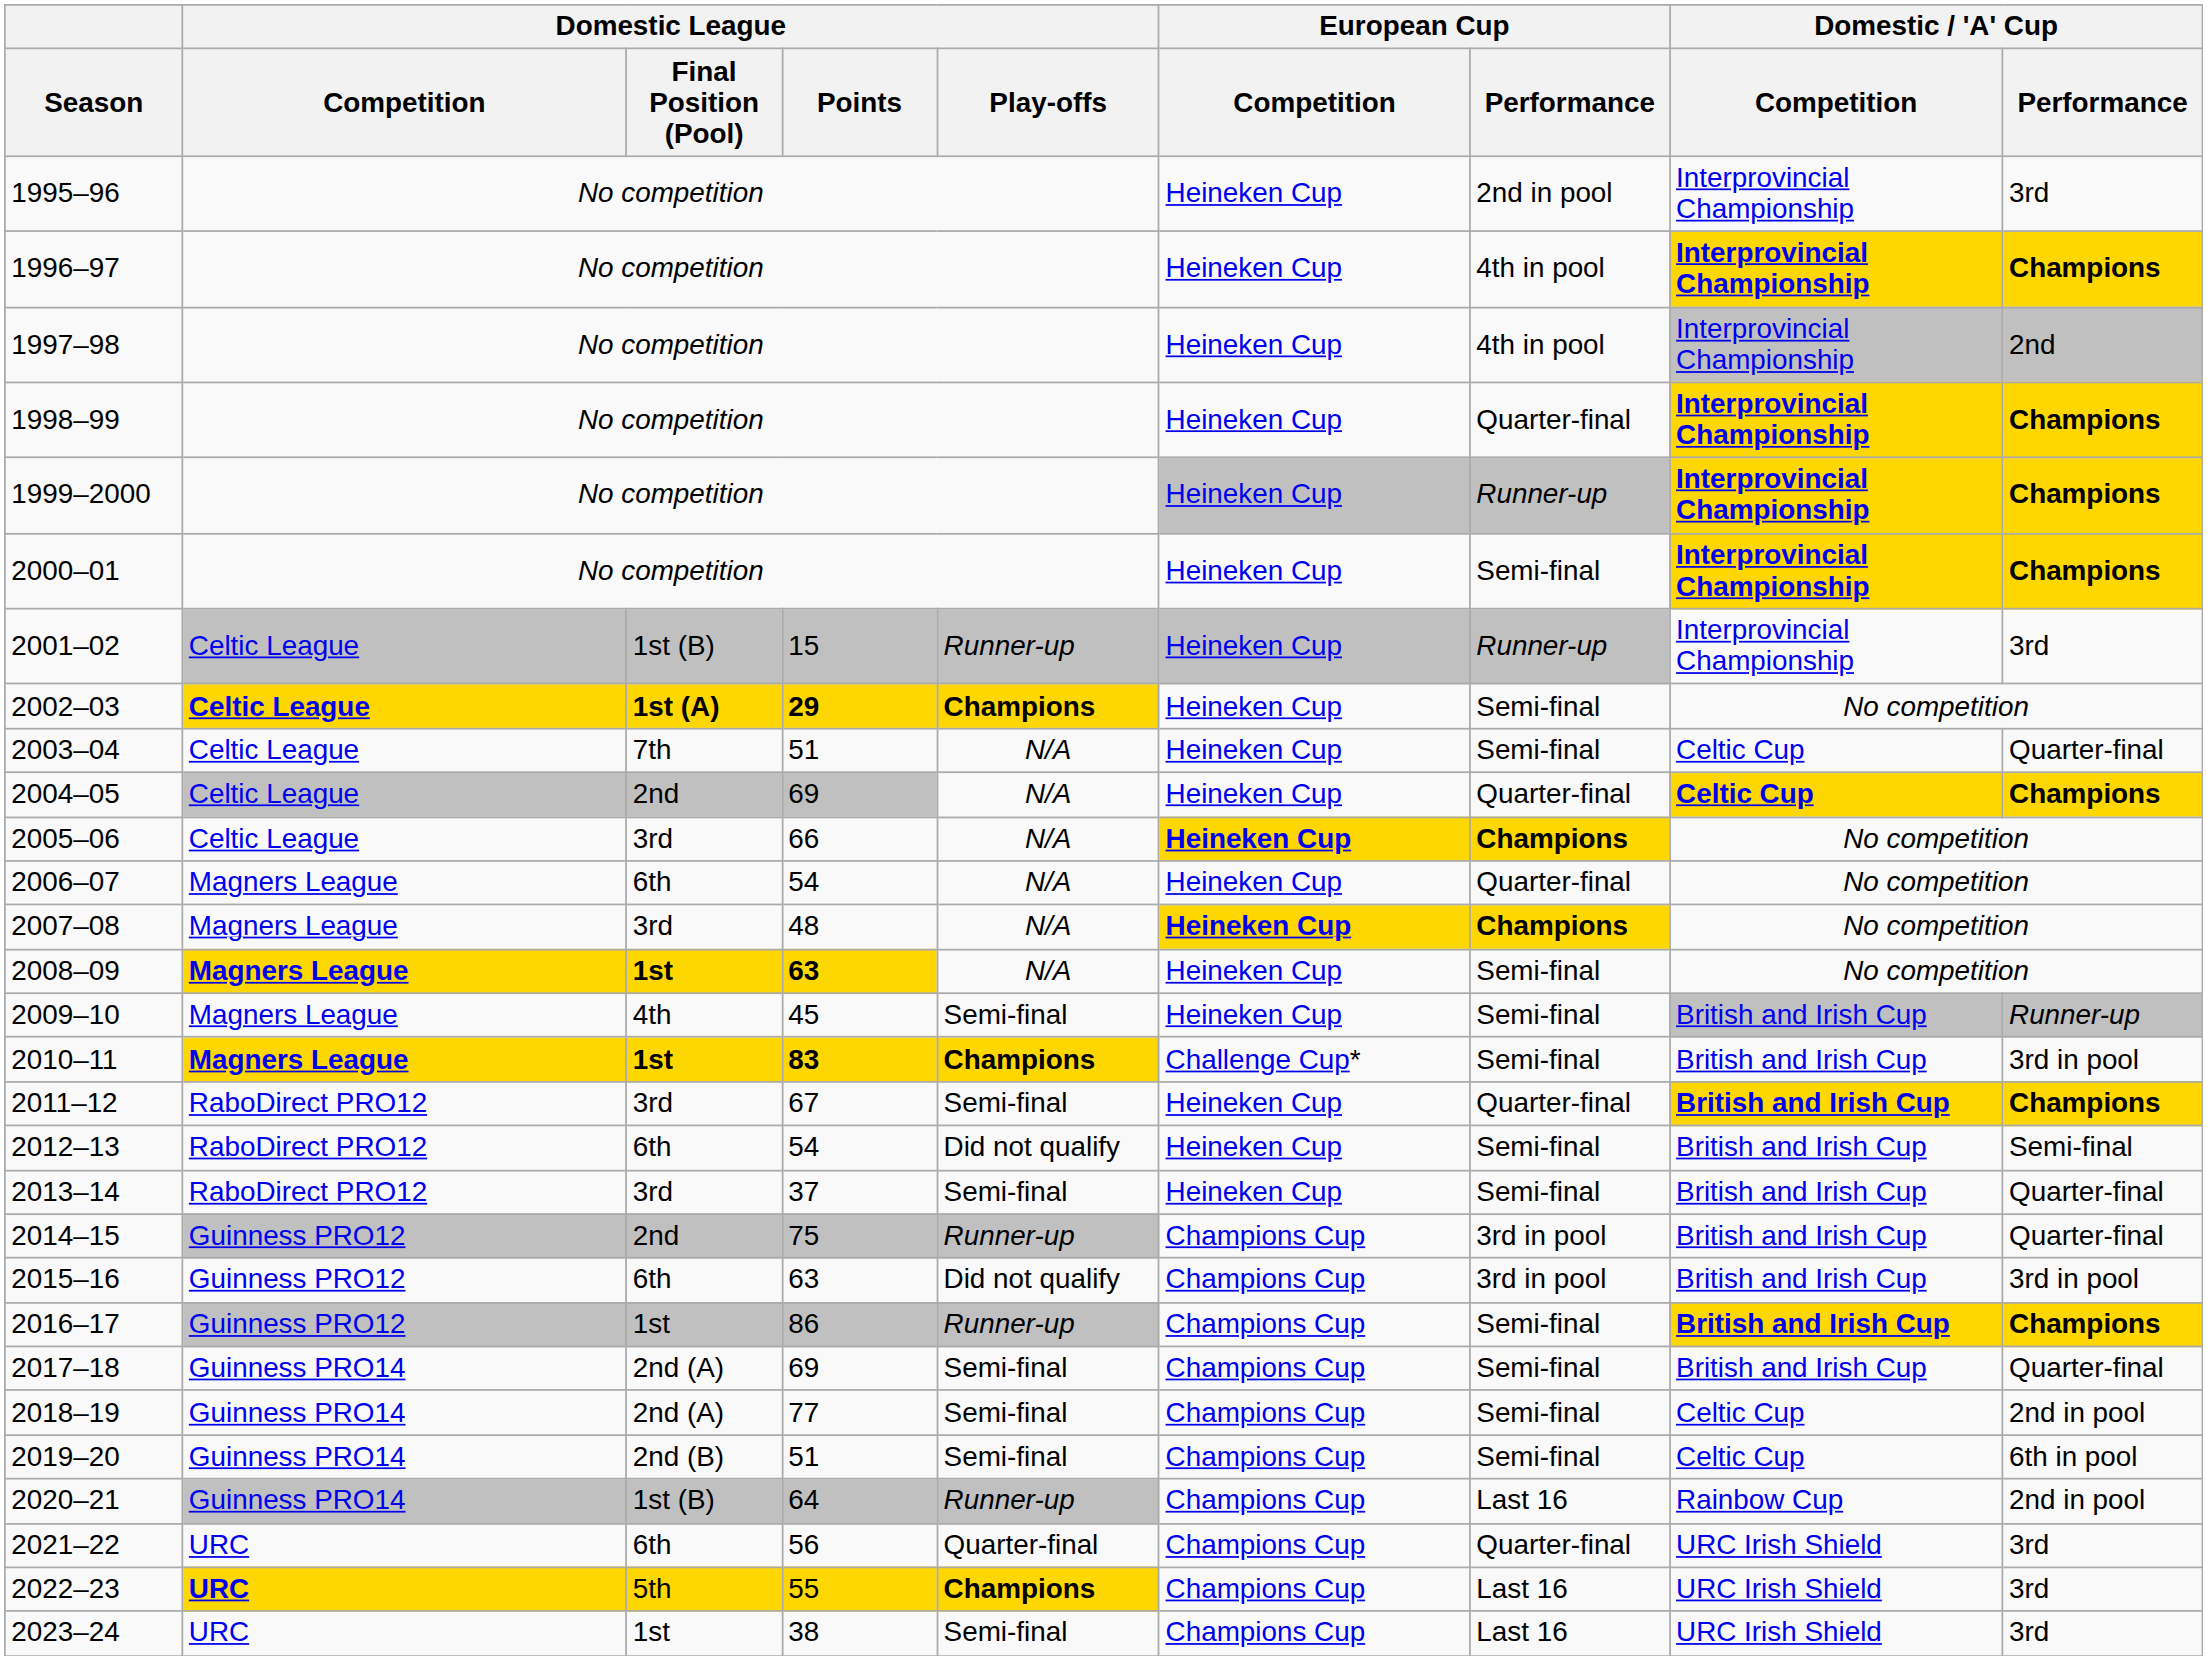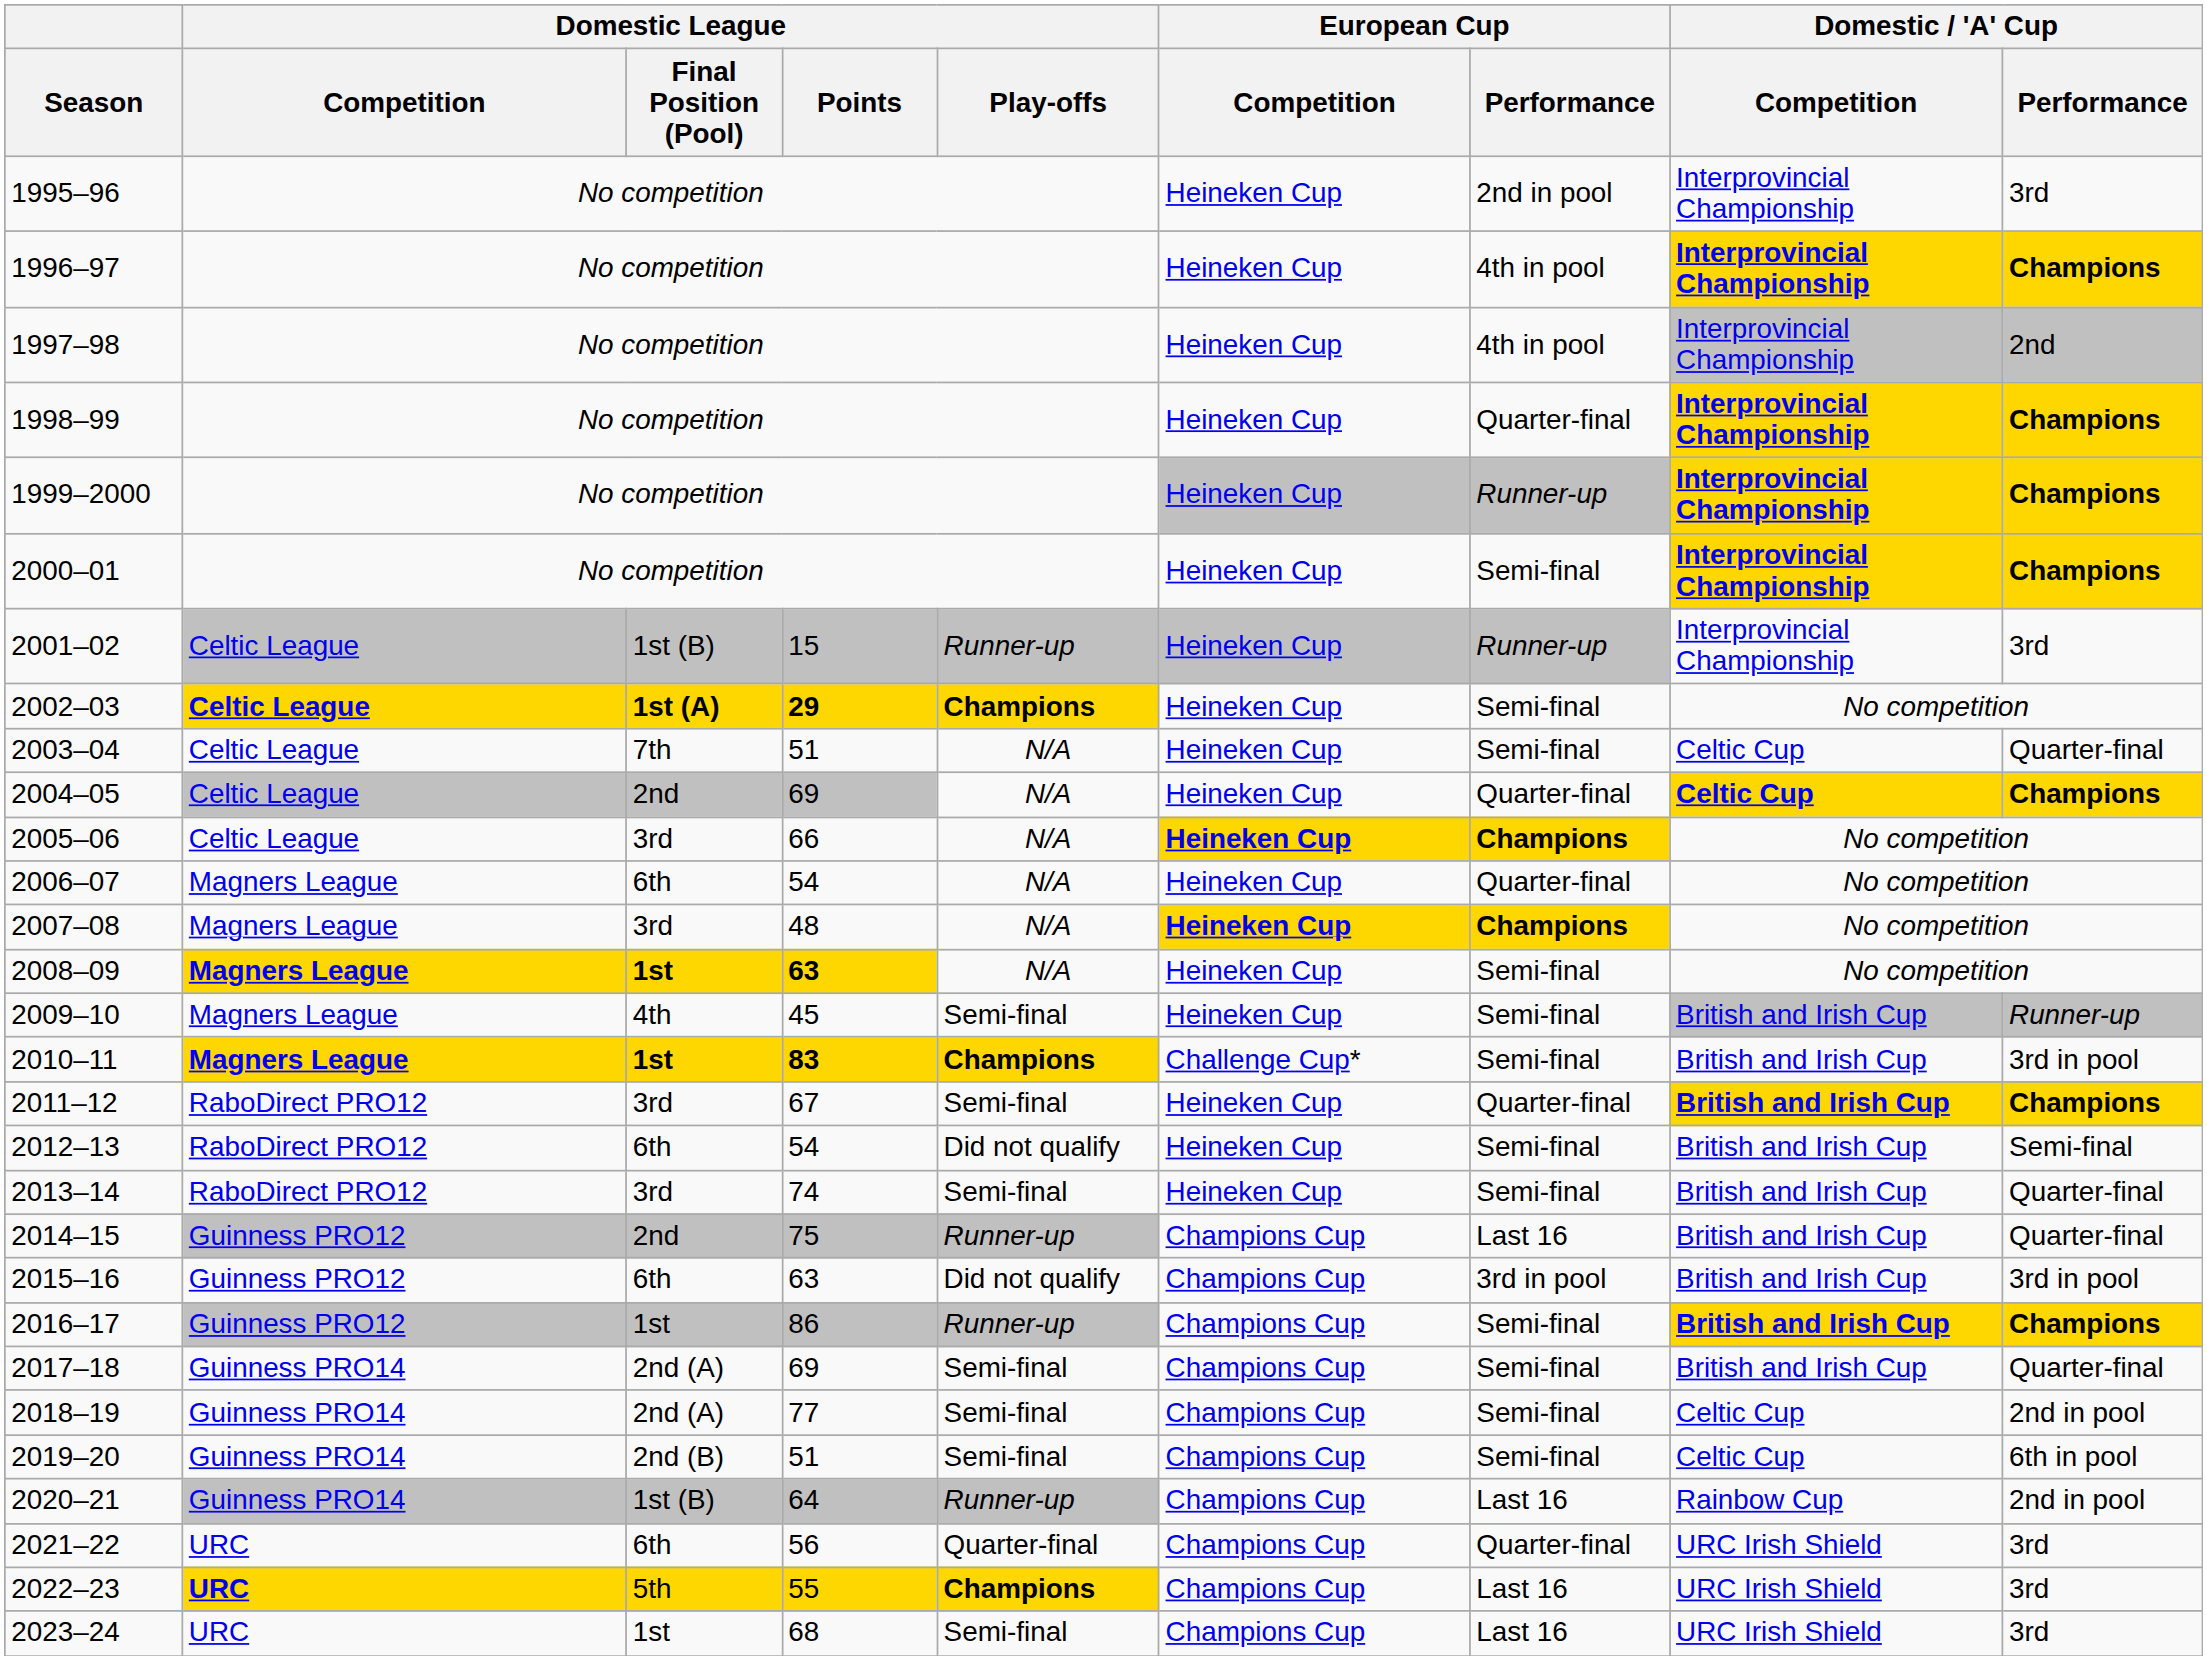2013–14 | Domestic League / Points: 37 -> 74
2014–15 | European Cup / Performance: 3rd in pool -> Last 16
2023–24 | Domestic League / Points: 38 -> 68
